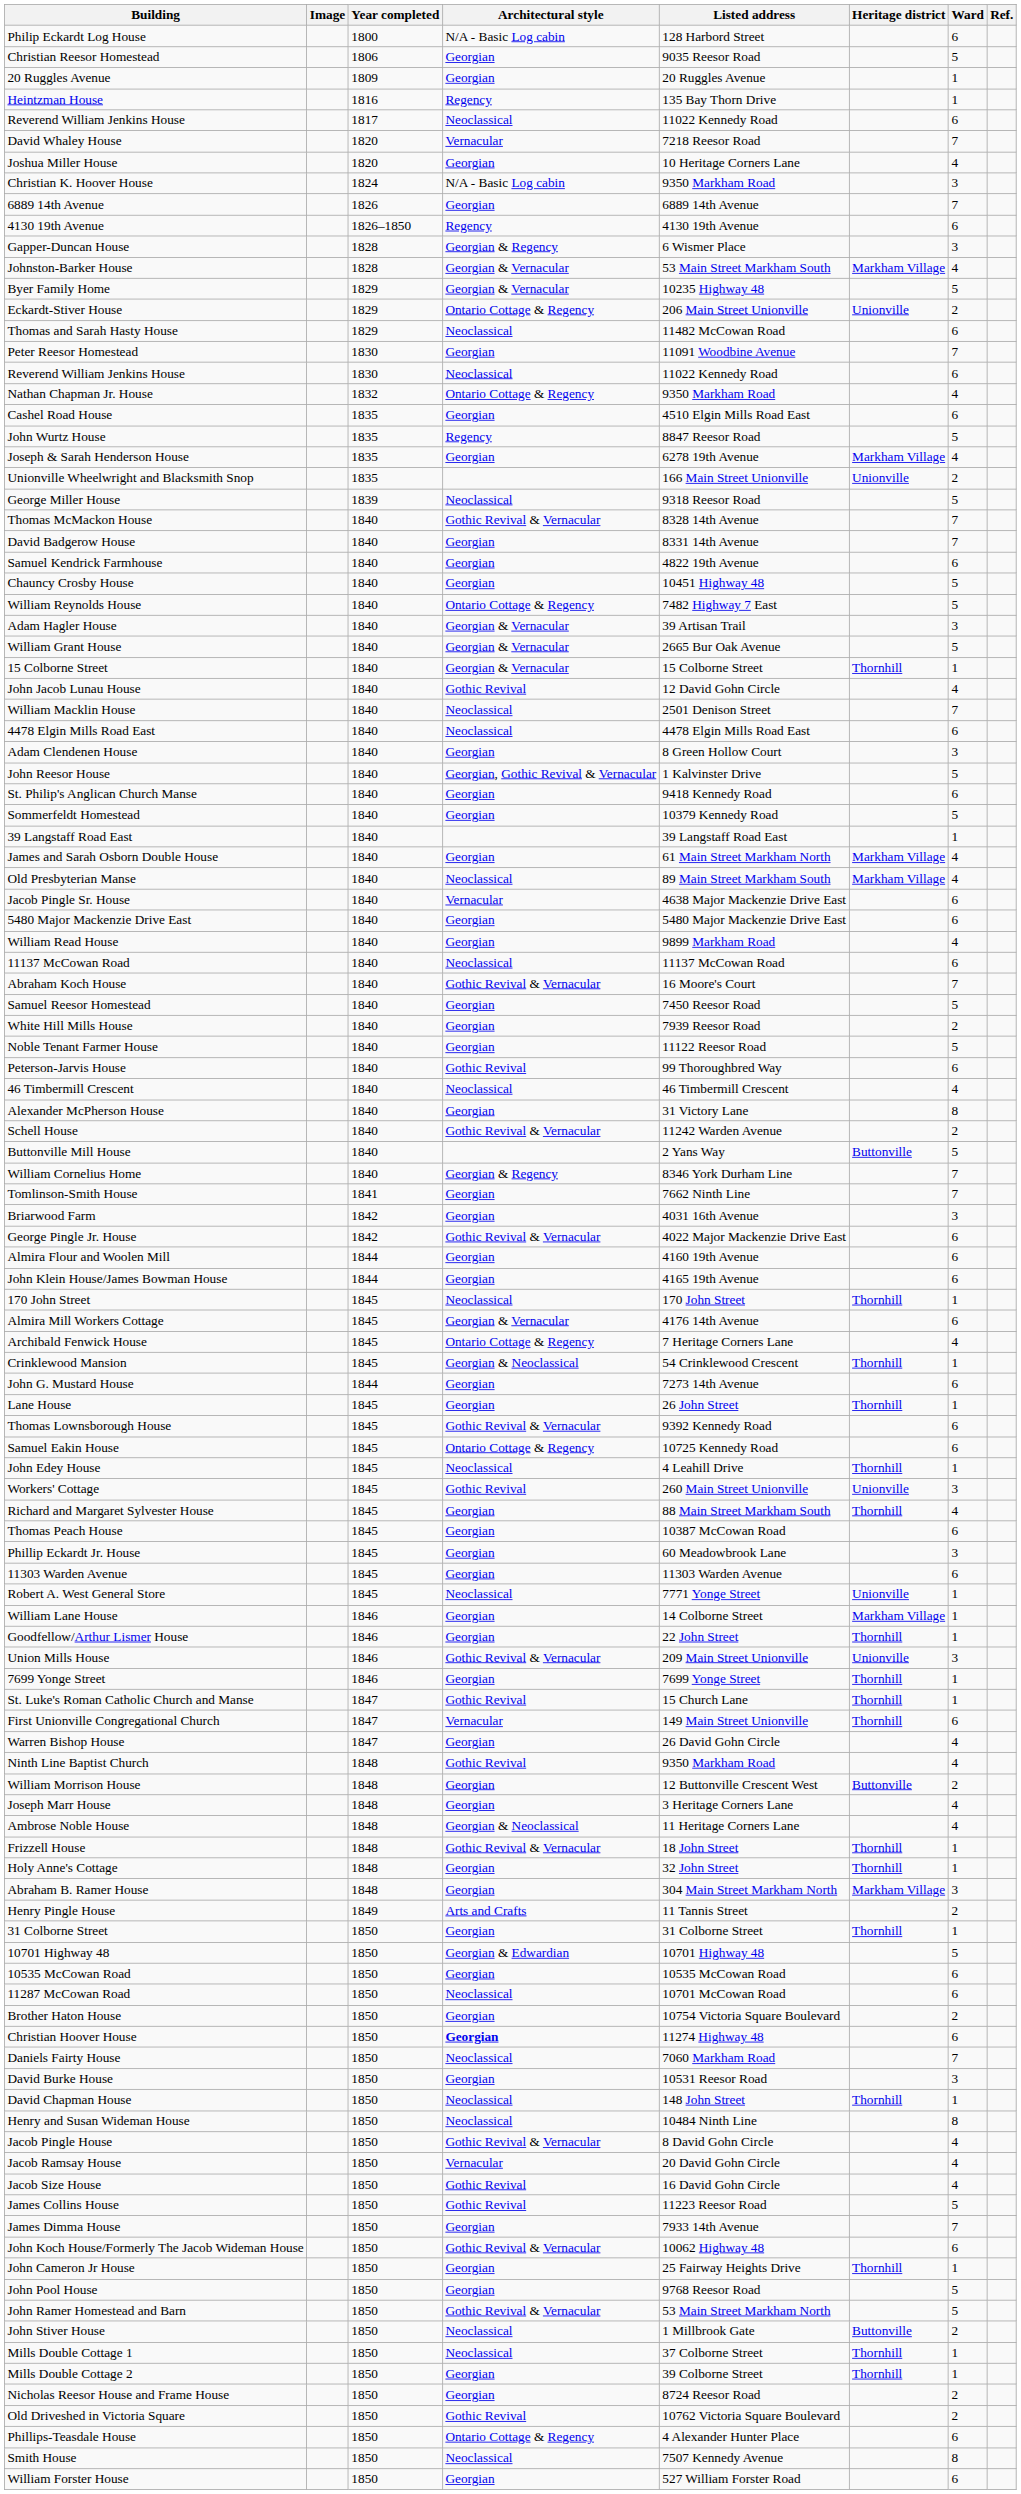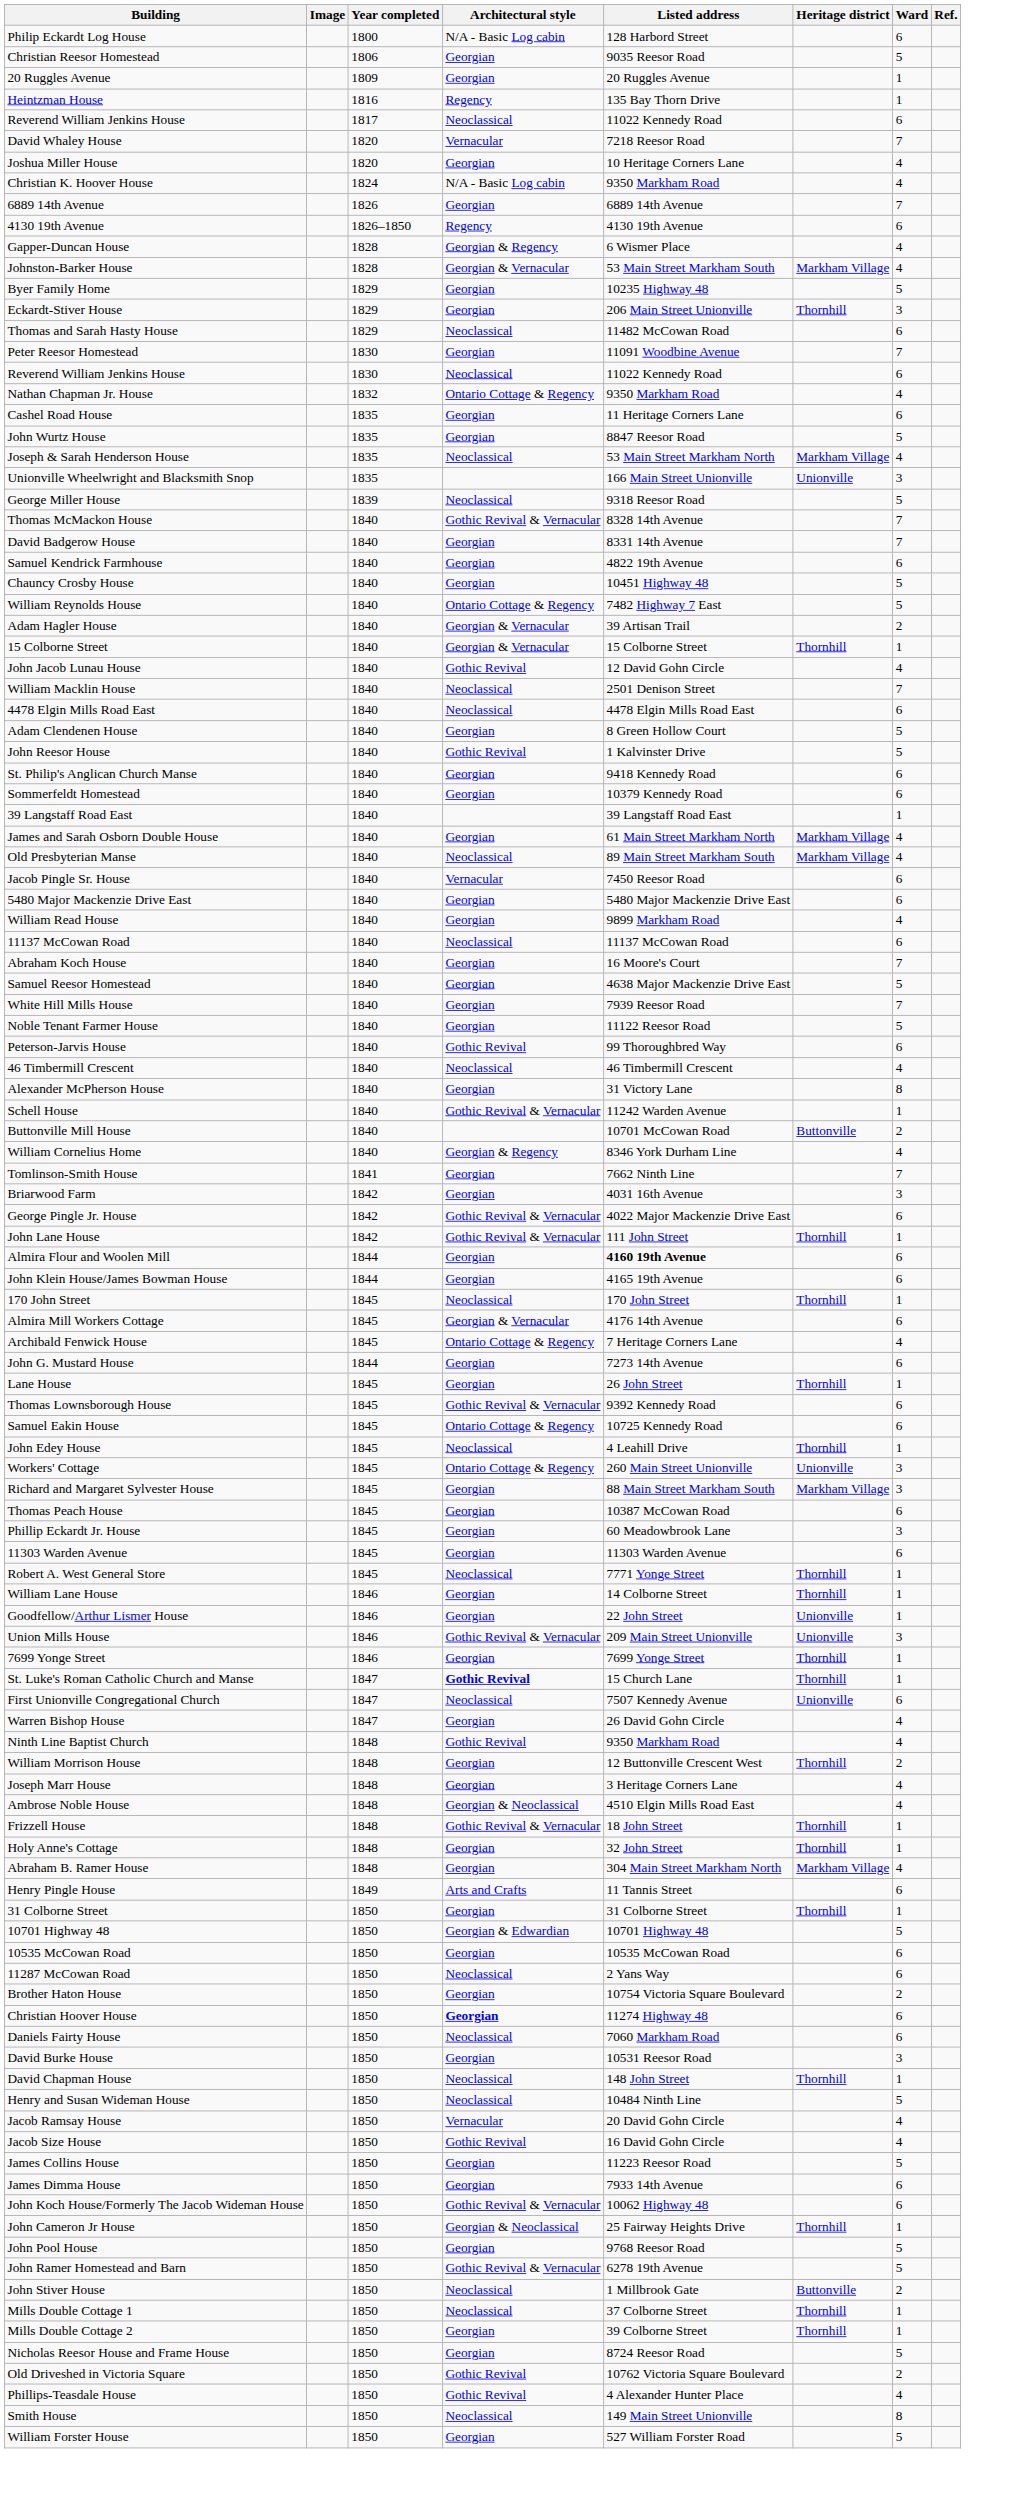Christian K. Hoover House | Ward: 3 -> 4
Gapper-Duncan House | Ward: 3 -> 4
Byer Family Home | Architectural style: Georgian & Vernacular -> Georgian
Eckardt-Stiver House | Architectural style: Ontario Cottage & Regency -> Georgian
Eckardt-Stiver House | Heritage district: Unionville -> Thornhill
Eckardt-Stiver House | Ward: 2 -> 3
Cashel Road House | Listed address: 4510 Elgin Mills Road East -> 11 Heritage Corners Lane
John Wurtz House | Architectural style: Regency -> Georgian
Joseph & Sarah Henderson House | Architectural style: Georgian -> Neoclassical
Joseph & Sarah Henderson House | Listed address: 6278 19th Avenue -> 53 Main Street Markham North
Unionville Wheelwright and Blacksmith Snop | Ward: 2 -> 3
Adam Hagler House | Ward: 3 -> 2
- row: William Grant House | 1840 | Georgian & Vernacular | 2665 Bur Oak Avenue | 5
Adam Clendenen House | Ward: 3 -> 5
John Reesor House | Architectural style: Georgian, Gothic Revival & Vernacular -> Gothic Revival
Sommerfeldt Homestead | Ward: 5 -> 6
Jacob Pingle Sr. House | Listed address: 4638 Major Mackenzie Drive East -> 7450 Reesor Road
Abraham Koch House | Architectural style: Gothic Revival & Vernacular -> Georgian
Samuel Reesor Homestead | Listed address: 7450 Reesor Road -> 4638 Major Mackenzie Drive East
White Hill Mills House | Ward: 2 -> 7
Schell House | Ward: 2 -> 1
Buttonville Mill House | Listed address: 2 Yans Way -> 10701 McCowan Road
Buttonville Mill House | Ward: 5 -> 2
William Cornelius Home | Ward: 7 -> 4
+ row: John Lane House | 1842 | Gothic Revival & Vernacular | 111 John Street | Thornhill | 1
Almira Flour and Woolen Mill | Listed address: normal -> bold
- row: Crinklewood Mansion | 1845 | Georgian & Neoclassical | 54 Crinklewood Crescent | Thornhill | 1
Workers' Cottage | Architectural style: Gothic Revival -> Ontario Cottage & Regency
Richard and Margaret Sylvester House | Heritage district: Thornhill -> Markham Village
Richard and Margaret Sylvester House | Ward: 4 -> 3
Robert A. West General Store | Heritage district: Unionville -> Thornhill
William Lane House | Heritage district: Markham Village -> Thornhill
Goodfellow/Arthur Lismer House | Heritage district: Thornhill -> Unionville
St. Luke's Roman Catholic Church and Manse | Architectural style: normal -> bold
First Unionville Congregational Church | Architectural style: Vernacular -> Neoclassical
First Unionville Congregational Church | Listed address: 149 Main Street Unionville -> 7507 Kennedy Avenue
First Unionville Congregational Church | Heritage district: Thornhill -> Unionville
William Morrison House | Heritage district: Buttonville -> Thornhill
Ambrose Noble House | Listed address: 11 Heritage Corners Lane -> 4510 Elgin Mills Road East
Abraham B. Ramer House | Ward: 3 -> 4
Henry Pingle House | Ward: 2 -> 6
11287 McCowan Road | Listed address: 10701 McCowan Road -> 2 Yans Way
Daniels Fairty House | Ward: 7 -> 6
Henry and Susan Wideman House | Ward: 8 -> 5
- row: Jacob Pingle House | 1850 | Gothic Revival & Vernacular | 8 David Gohn Circle | 4
James Collins House | Architectural style: Gothic Revival -> Georgian
James Dimma House | Ward: 7 -> 6
John Cameron Jr House | Architectural style: Georgian -> Georgian & Neoclassical
John Ramer Homestead and Barn | Listed address: 53 Main Street Markham North -> 6278 19th Avenue
Nicholas Reesor House and Frame House | Ward: 2 -> 5
Phillips-Teasdale House | Architectural style: Ontario Cottage & Regency -> Gothic Revival
Phillips-Teasdale House | Ward: 6 -> 4
Smith House | Listed address: 7507 Kennedy Avenue -> 149 Main Street Unionville
William Forster House | Ward: 6 -> 5
